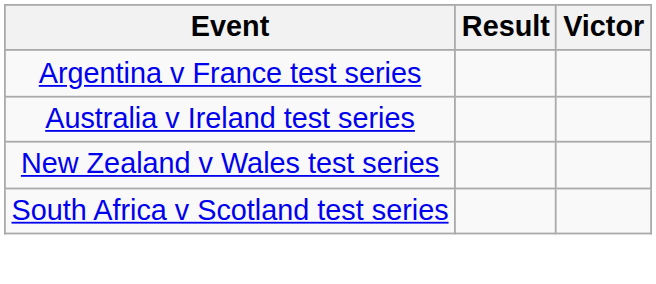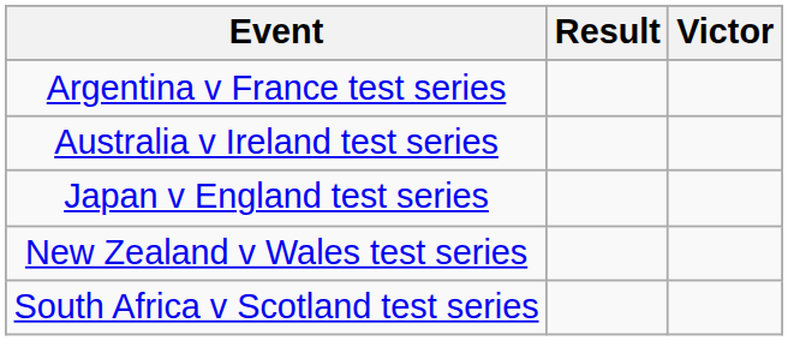+ row: Japan v England test series
